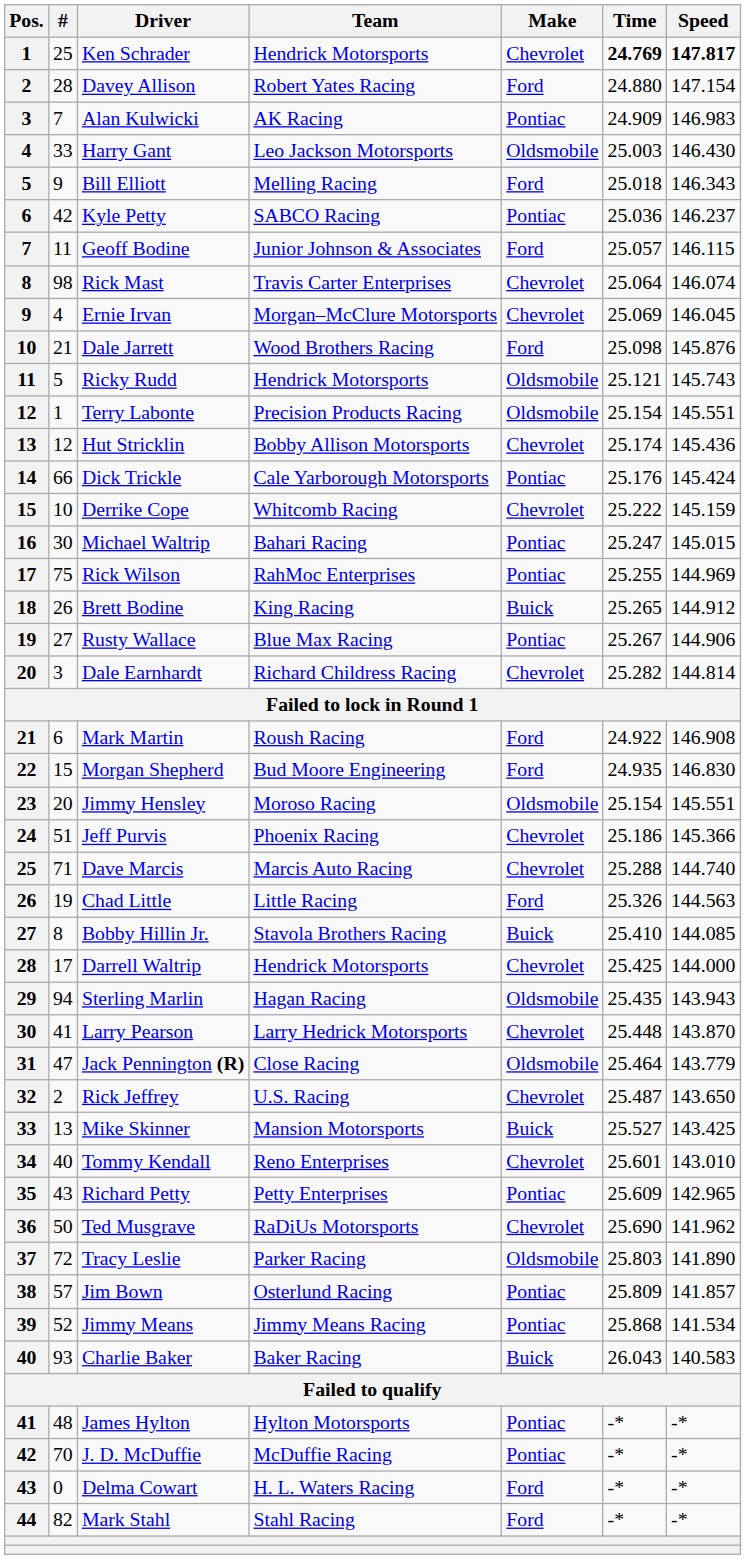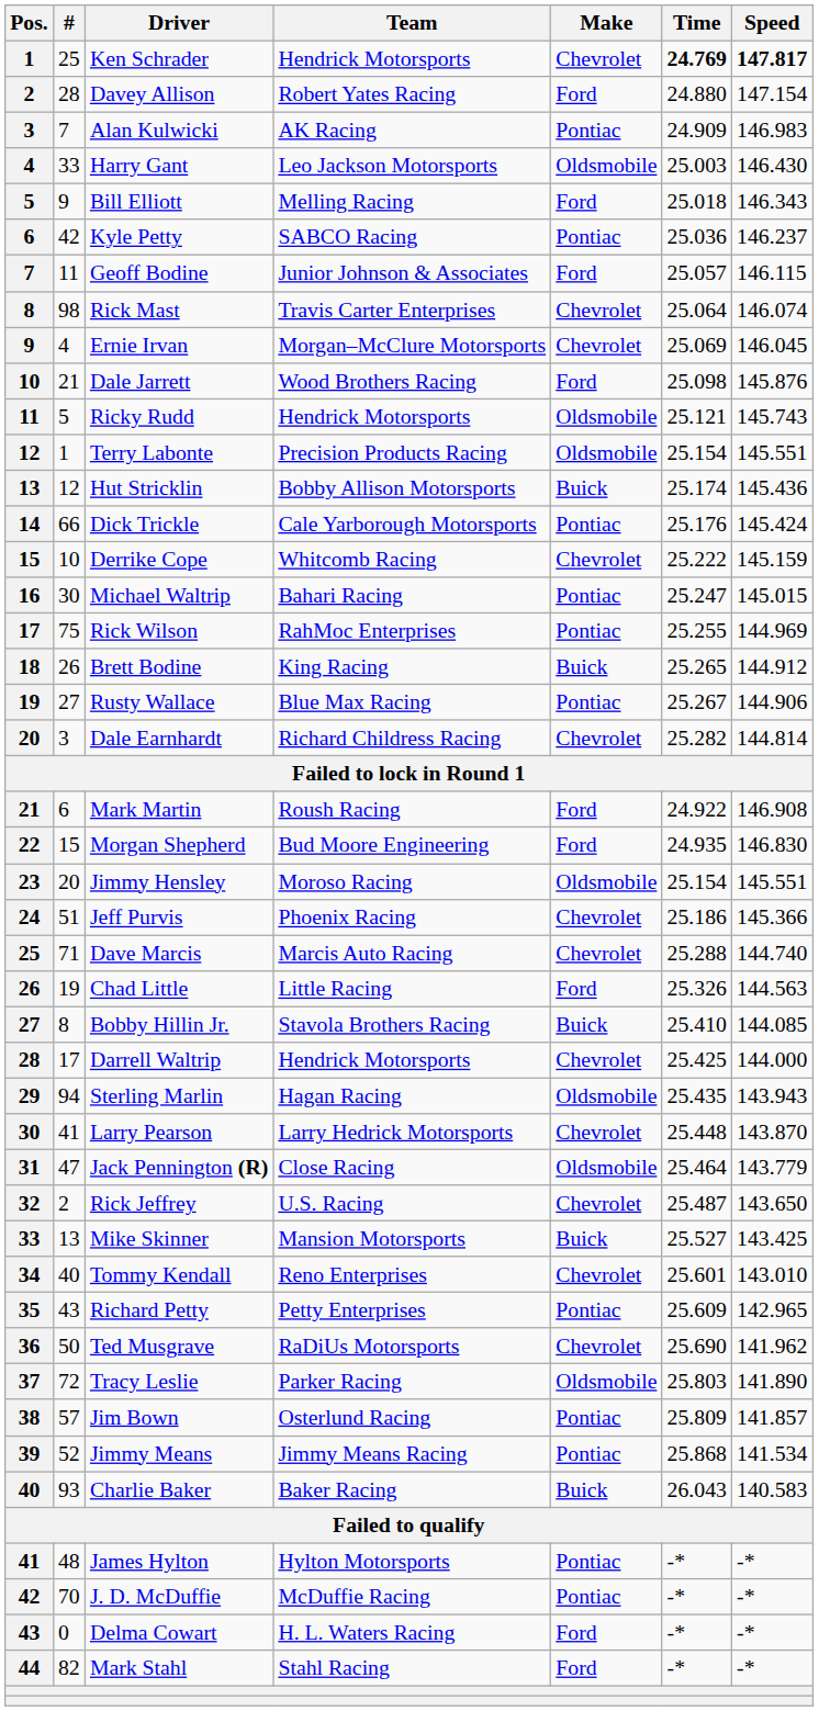Hut Stricklin | Make: Chevrolet -> Buick
